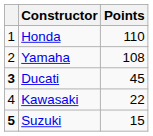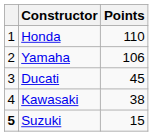Yamaha | Points: 108 -> 106
Ducati | column 1: bold -> normal
Kawasaki | Points: 22 -> 38
